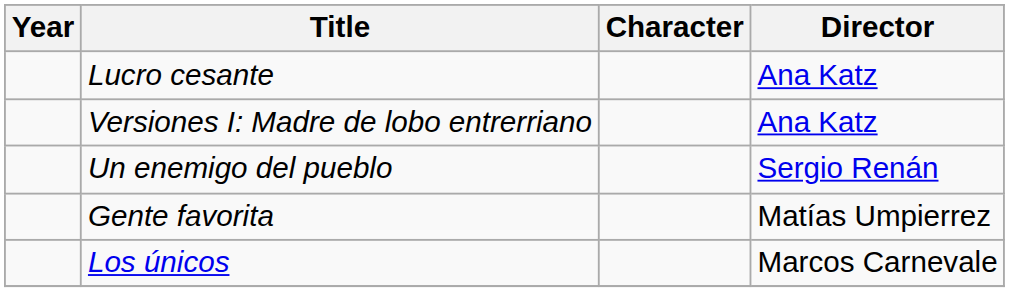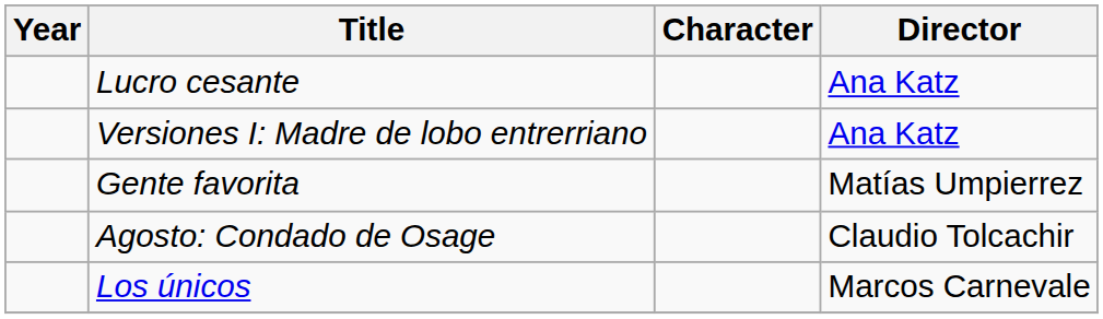- row: Un enemigo del pueblo | Sergio Renán
+ row: Agosto: Condado de Osage | Claudio Tolcachir
